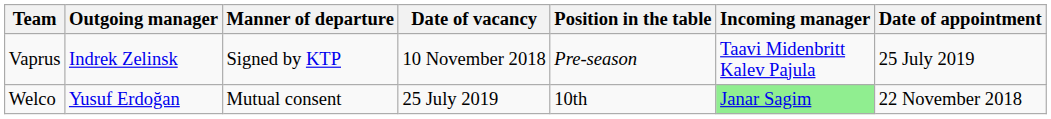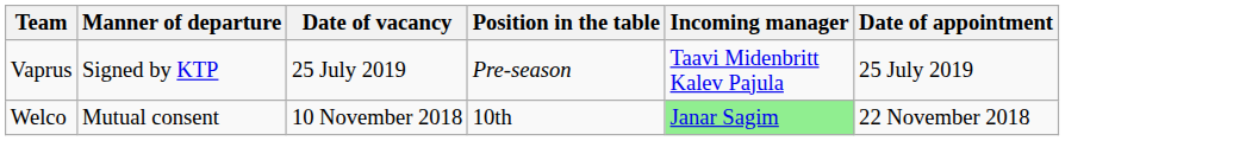- column: Outgoing manager | Indrek Zelinsk | Yusuf Erdoğan
Vaprus | Date of vacancy: 10 November 2018 -> 25 July 2019
Welco | Date of vacancy: 25 July 2019 -> 10 November 2018
